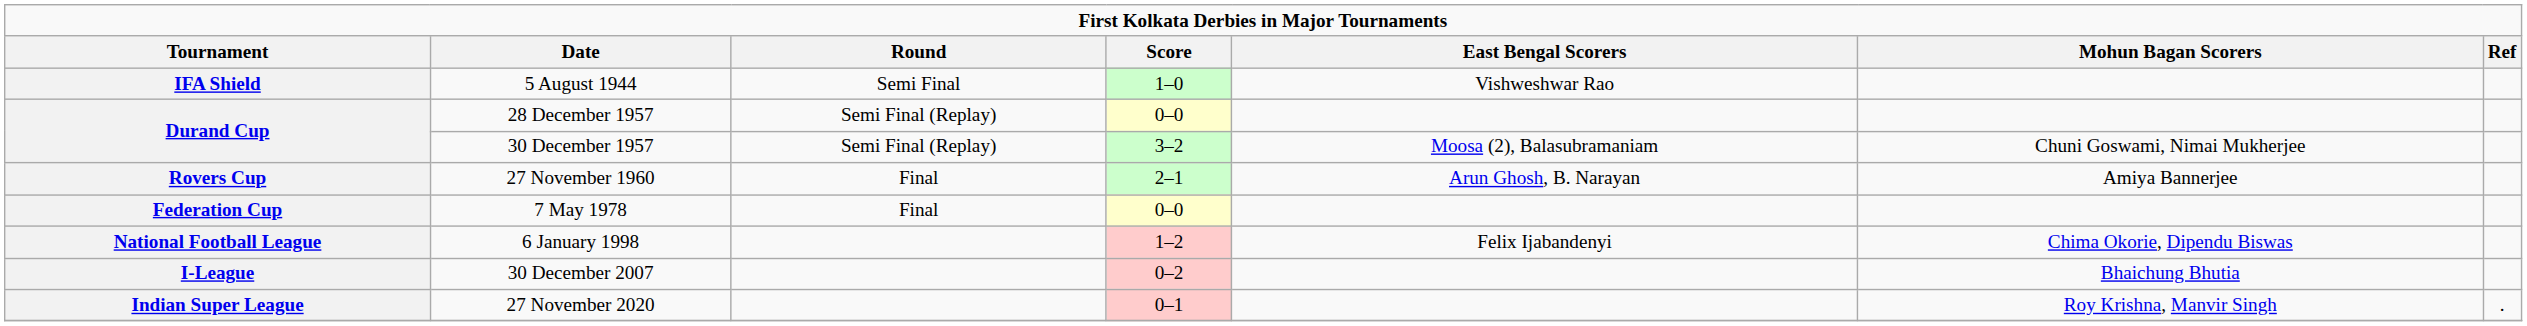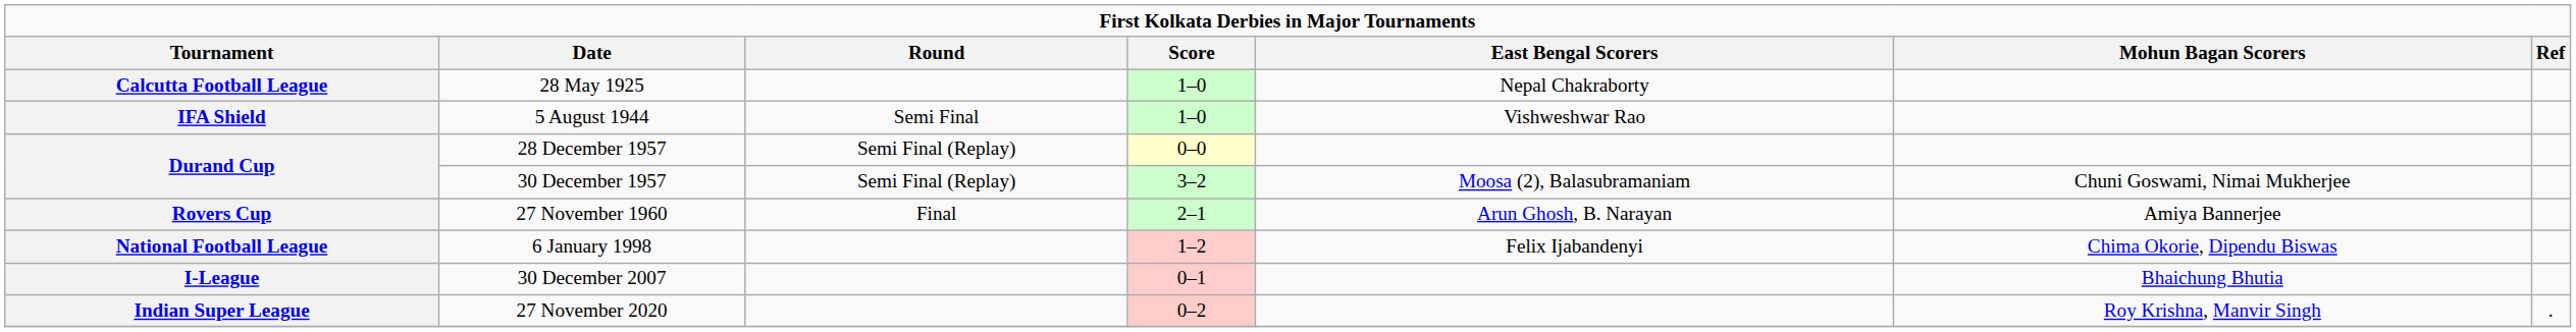+ row: Calcutta Football League | 28 May 1925 | 1–0 | Nepal Chakraborty
- row: Federation Cup | 7 May 1978 | Final | 0–0
30 December 2007 | Score: 0–2 -> 0–1
27 November 2020 | Score: 0–1 -> 0–2
